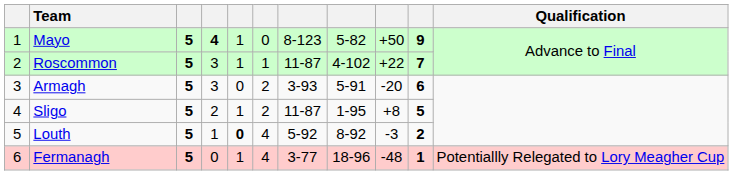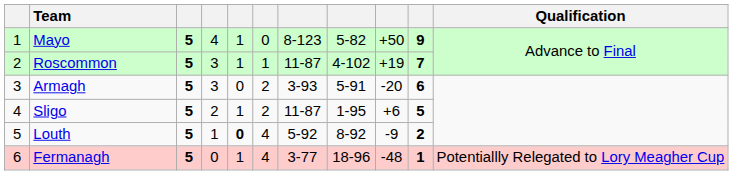Mayo | column 4: bold -> normal
Roscommon | column 9: +22 -> +19
Sligo | column 9: +8 -> +6
Louth | column 9: -3 -> -9
